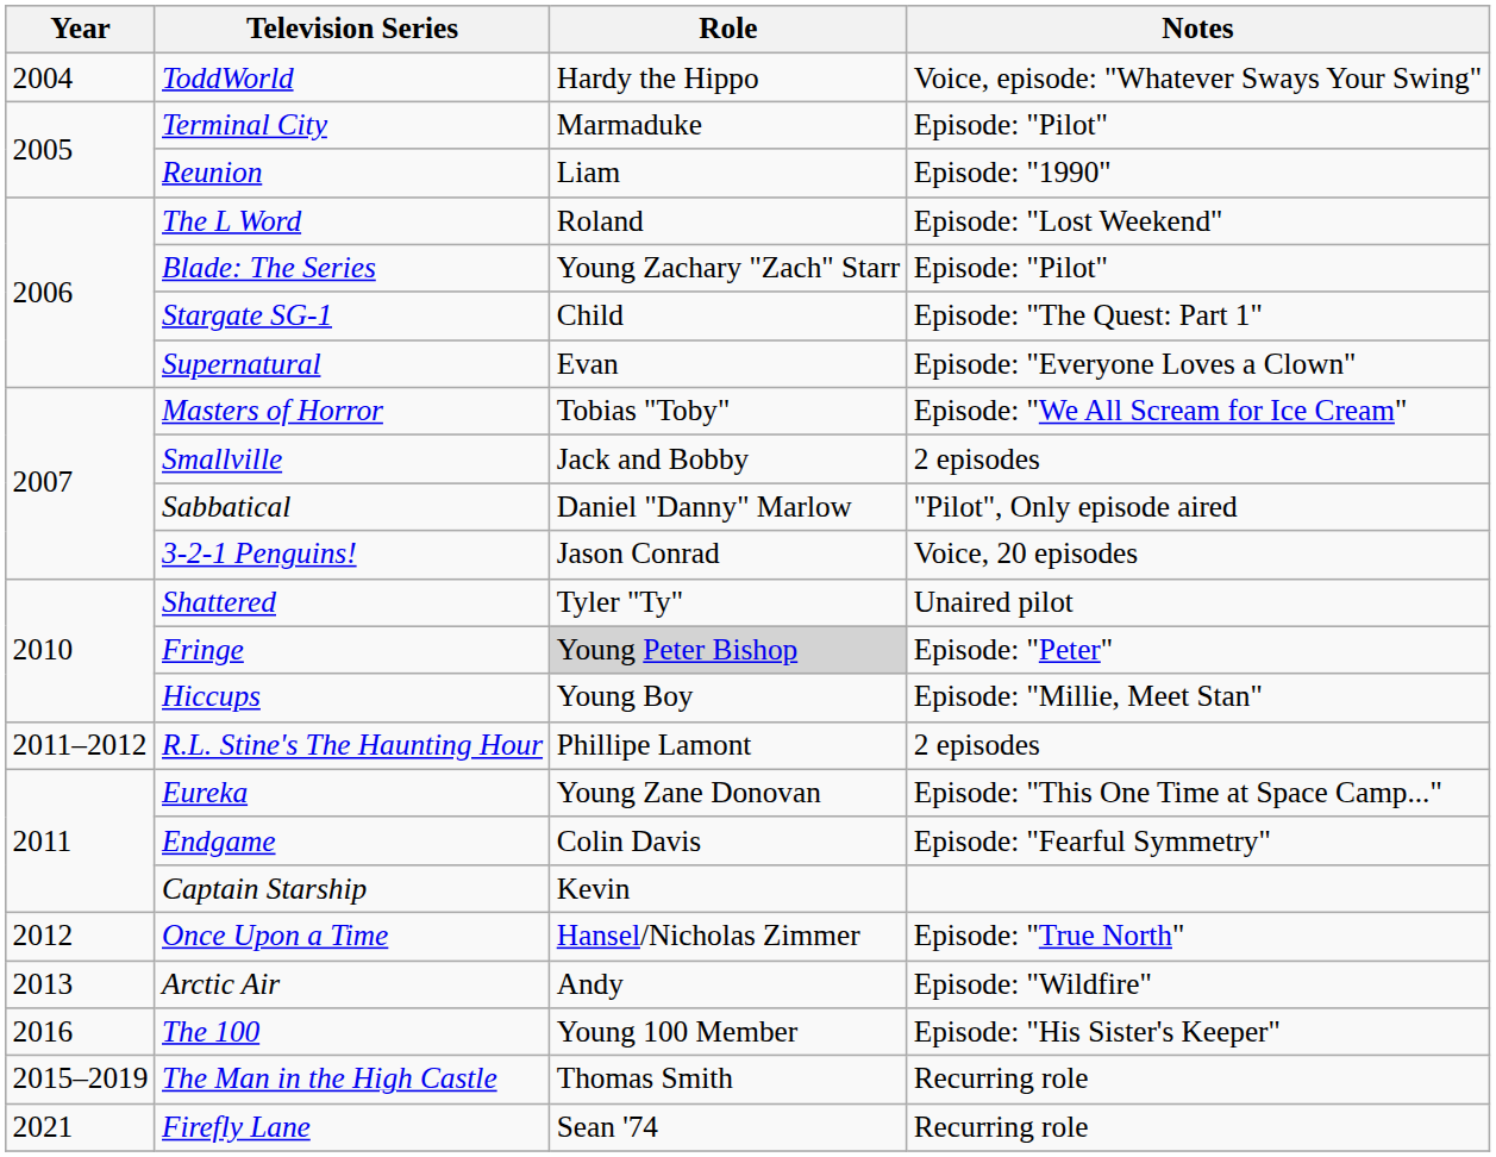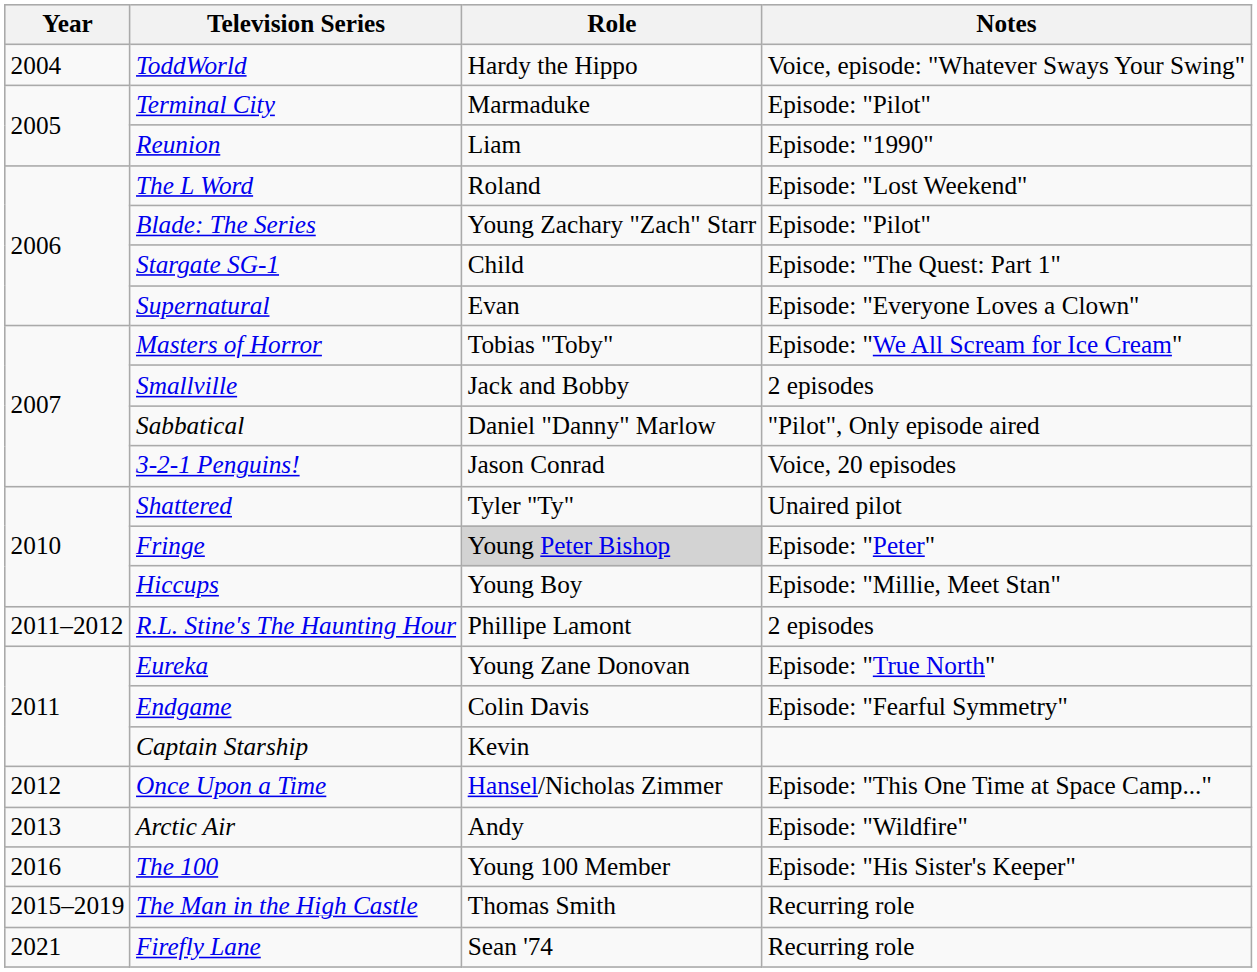Eureka | Notes: Episode: "This One Time at Space Camp..." -> Episode: "True North"
Once Upon a Time | Notes: Episode: "True North" -> Episode: "This One Time at Space Camp..."
